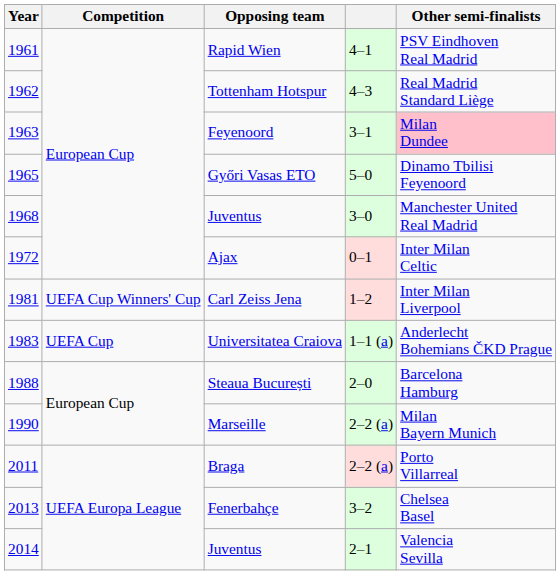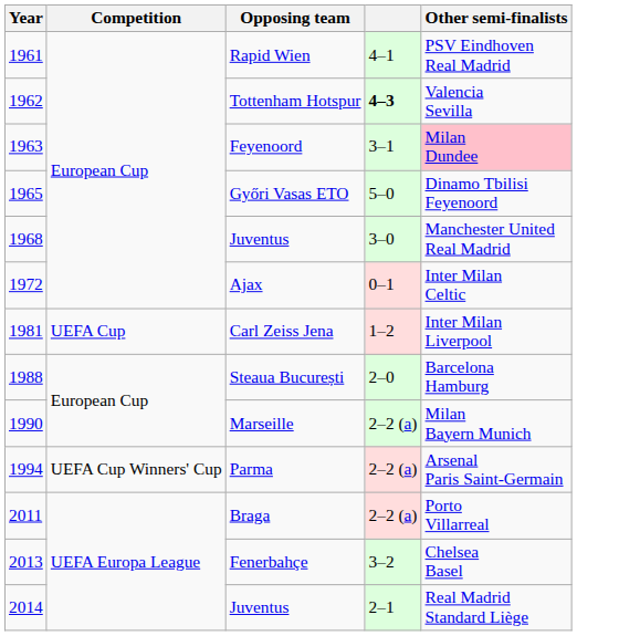Tottenham Hotspur | column 4: normal -> bold
Tottenham Hotspur | Other semi-finalists: Real Madrid Standard Liège -> Valencia Sevilla
Carl Zeiss Jena | Competition: UEFA Cup Winners' Cup -> UEFA Cup
- row: 1983 | UEFA Cup | Universitatea Craiova | 1–1 (a) | Anderlecht Bohemians ČKD Prague
+ row: 1994 | UEFA Cup Winners' Cup | Parma | 2–2 (a) | Arsenal Paris Saint-Germain
2014 / Juventus | Other semi-finalists: Valencia Sevilla -> Real Madrid Standard Liège
